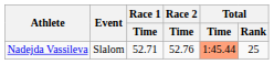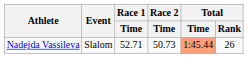Nadejda Vassileva | Race 2 / Time: 52.76 -> 50.73
Nadejda Vassileva | Total / Rank: 25 -> 26
